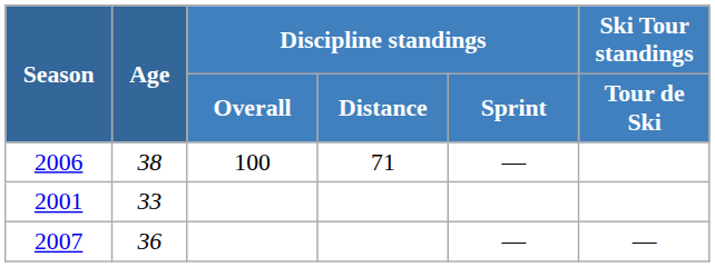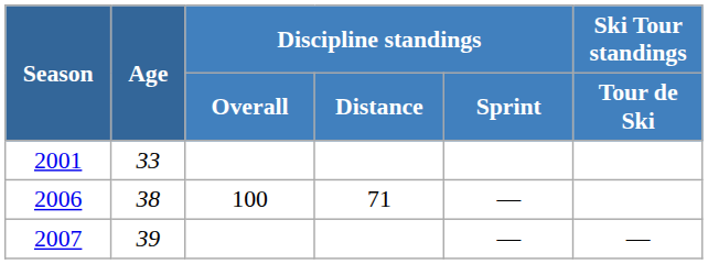rows swapped: 2001 <-> 2006
2007 | Age: 36 -> 39
